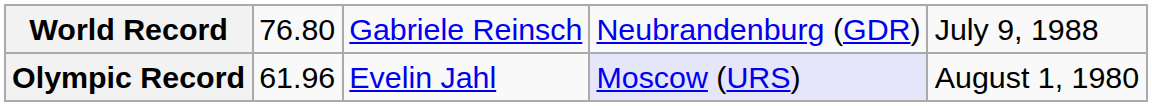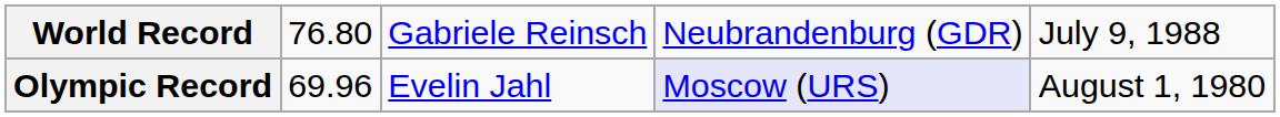Olympic Record | column 2: 61.96 -> 69.96
